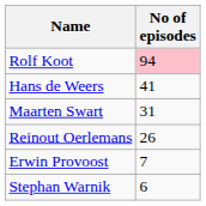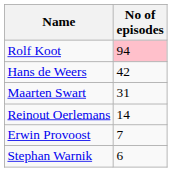Hans de Weers | No of episodes: 41 -> 42
Reinout Oerlemans | No of episodes: 26 -> 14
